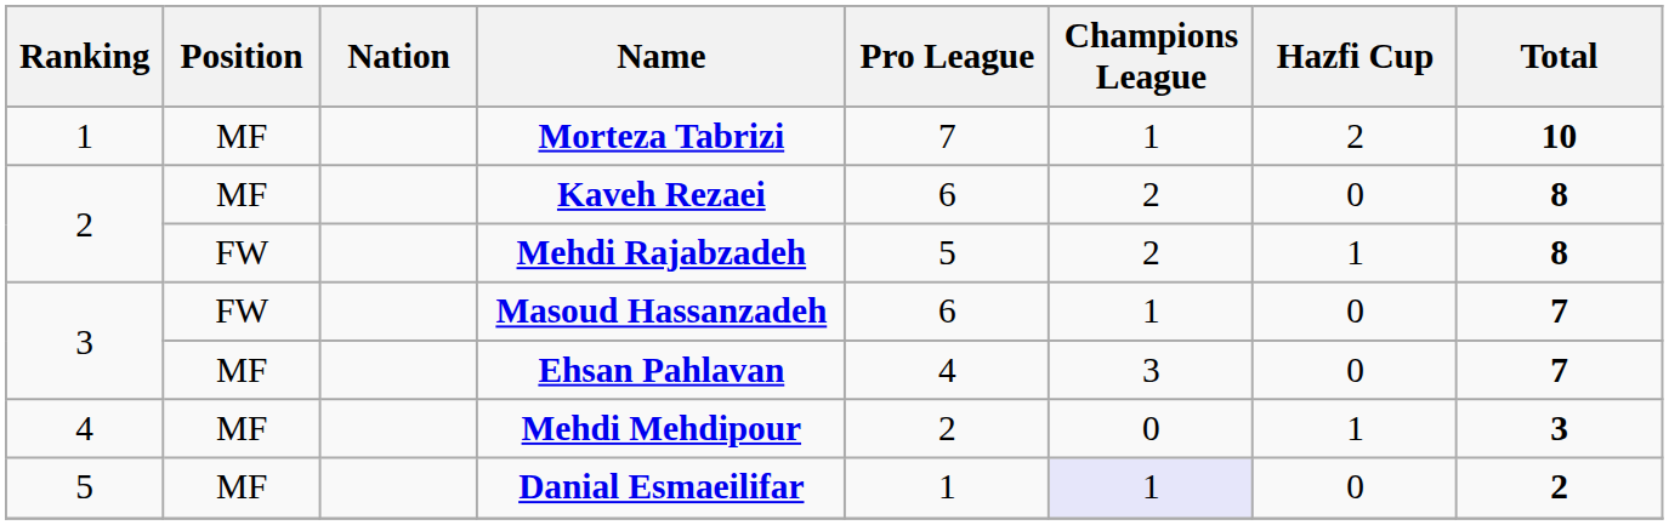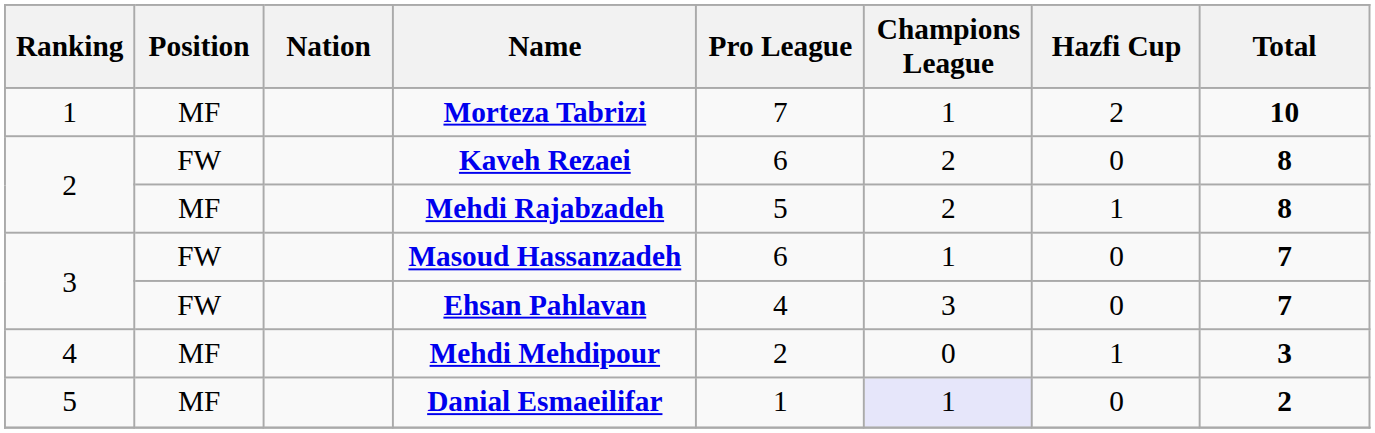Kaveh Rezaei | Position: MF -> FW
Mehdi Rajabzadeh | Position: FW -> MF
Ehsan Pahlavan | Position: MF -> FW
